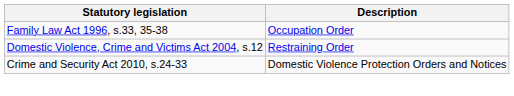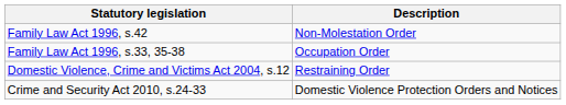+ row: Family Law Act 1996, s.42 | Non-Molestation Order
